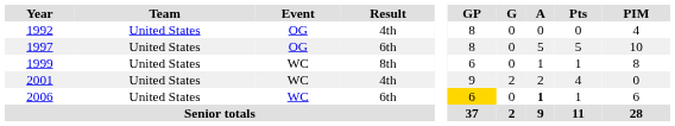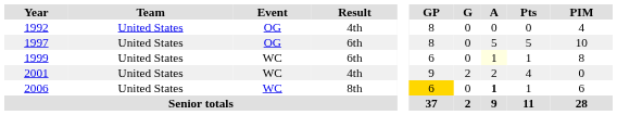1999 | Result: 8th -> 6th
1999 | A: no background -> lightyellow background
2006 | Result: 6th -> 8th
